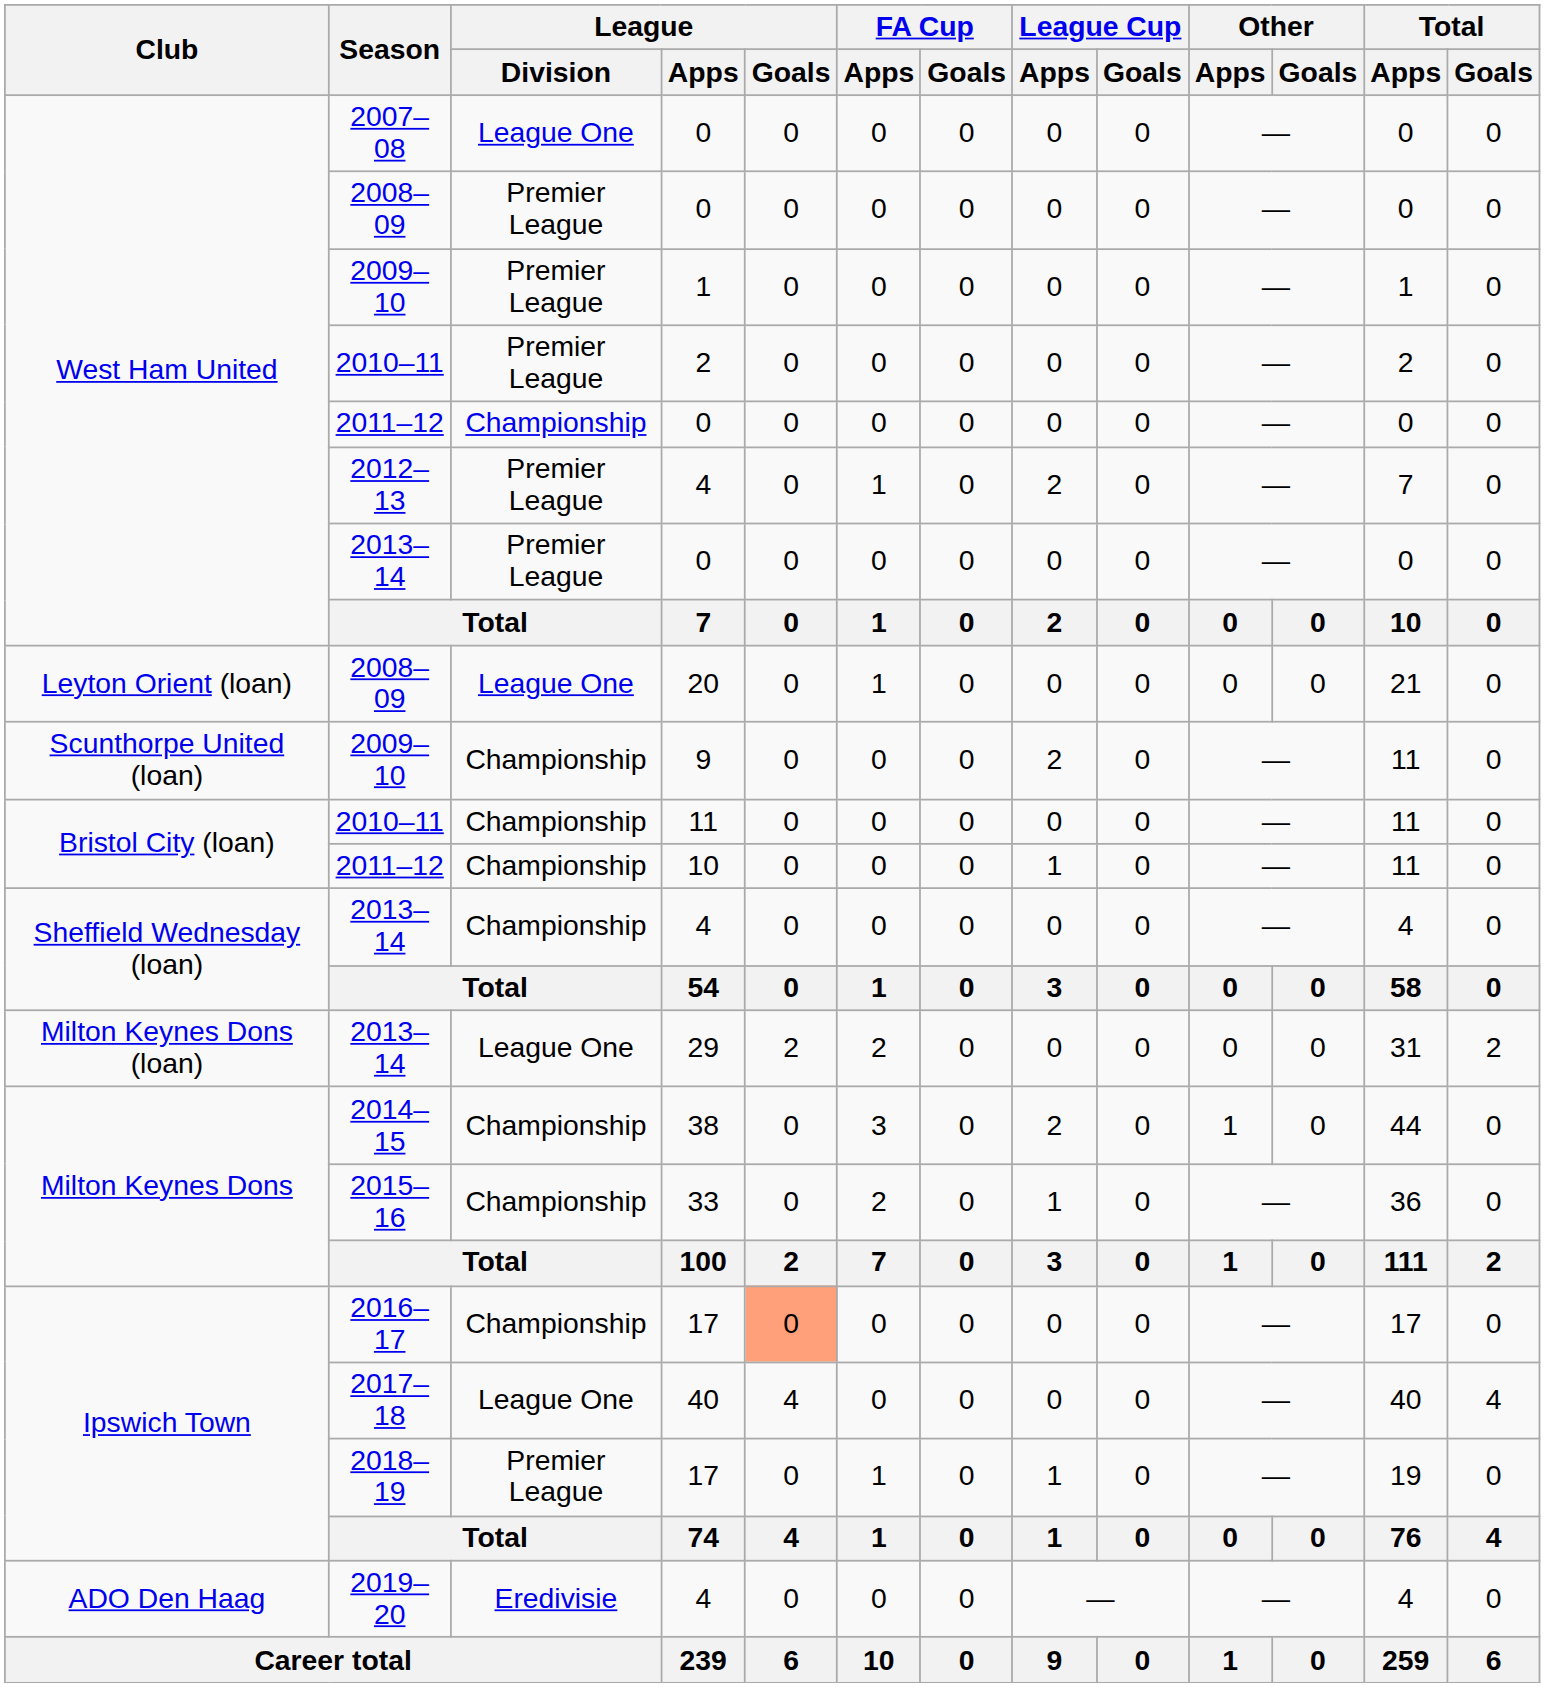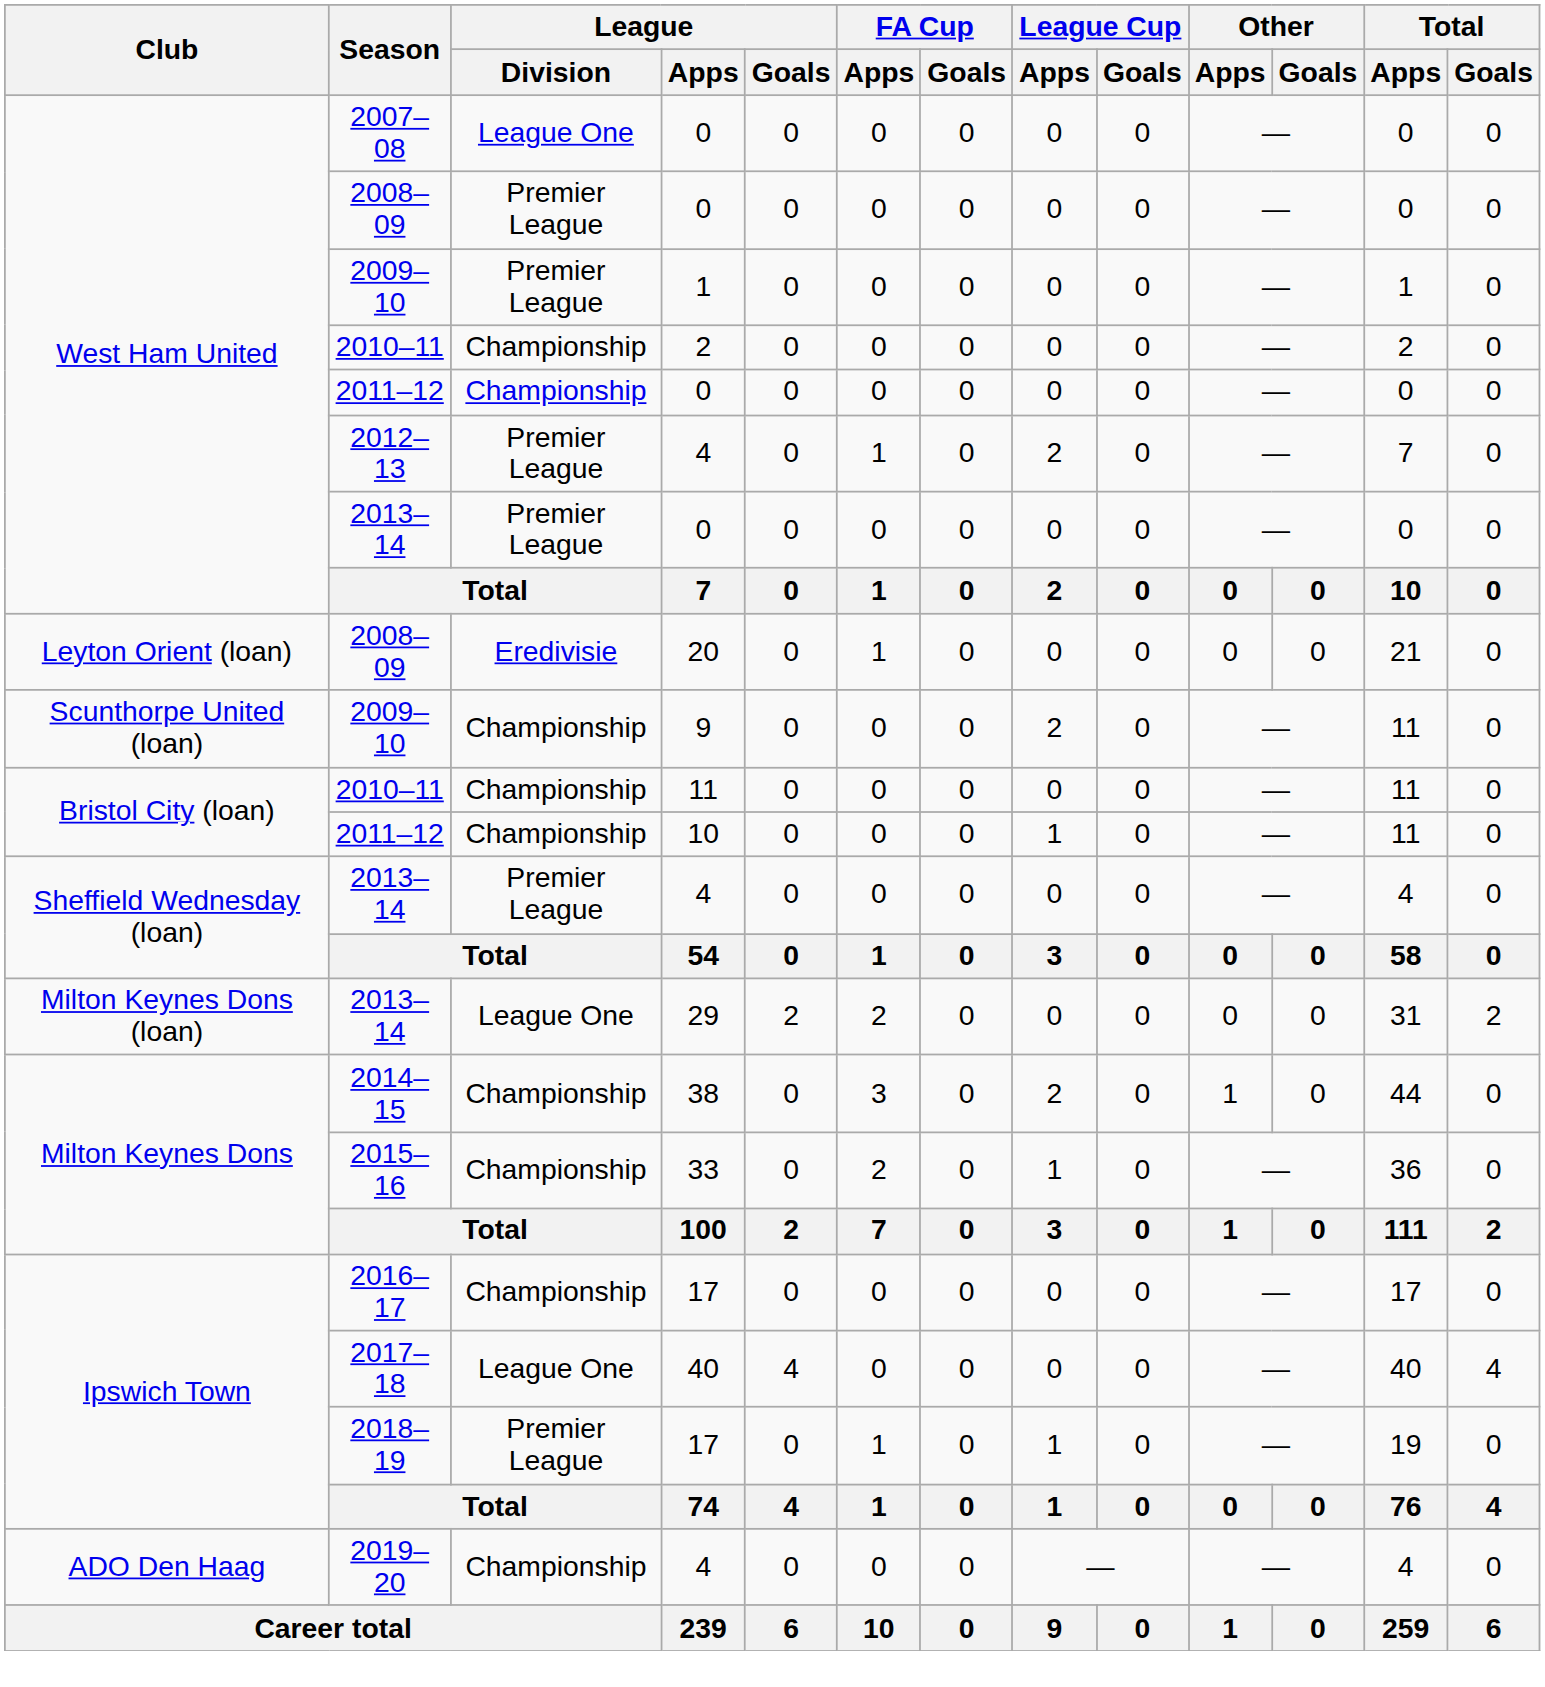2010–11 / 2 | League / Division: Premier League -> Championship
2008–09 / 20 | League / Division: League One -> Eredivisie
2013–14 / 4 | League / Division: Championship -> Premier League
2016–17 | League / Goals: lightsalmon background -> no background
2019–20 | League / Division: Eredivisie -> Championship
